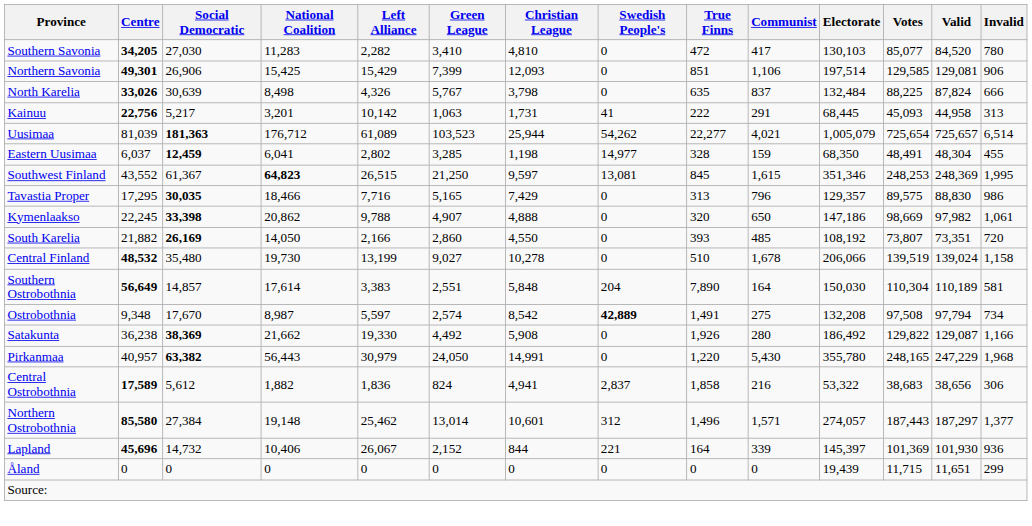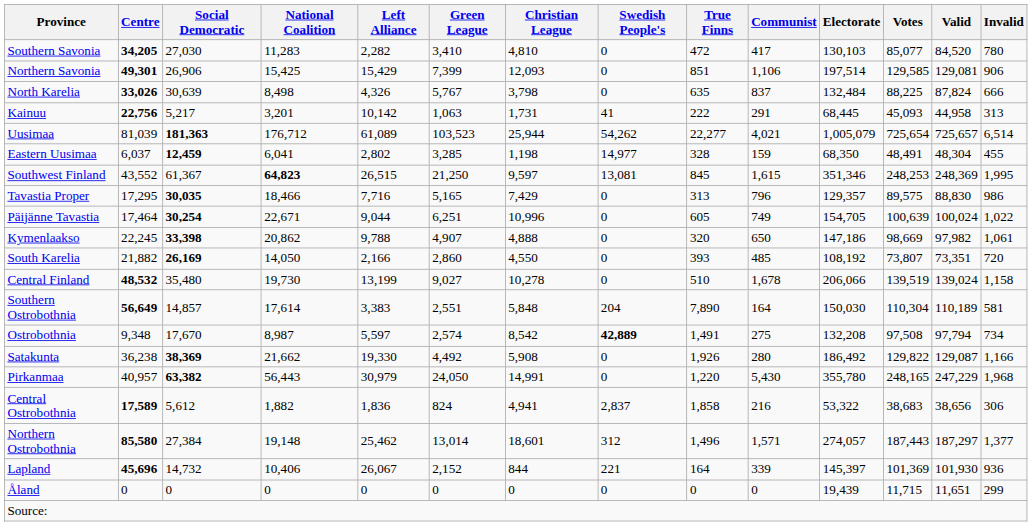+ row: Päijänne Tavastia | 17,464 | 30,254 | 22,671 | 9,044 | 6,251 | 10,996 | 0 | 605 | 749 | 154,705 | 100,639 | 100,024 | 1,022
Northern Ostrobothnia | Christian League: 10,601 -> 18,601
